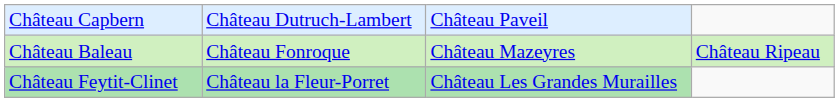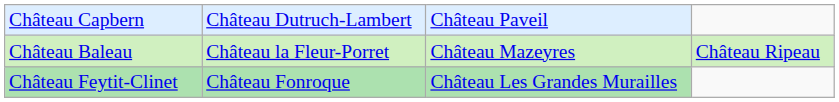Château Baleau | column 2: Château Fonroque -> Château la Fleur-Porret
Château Feytit-Clinet | column 2: Château la Fleur-Porret -> Château Fonroque
